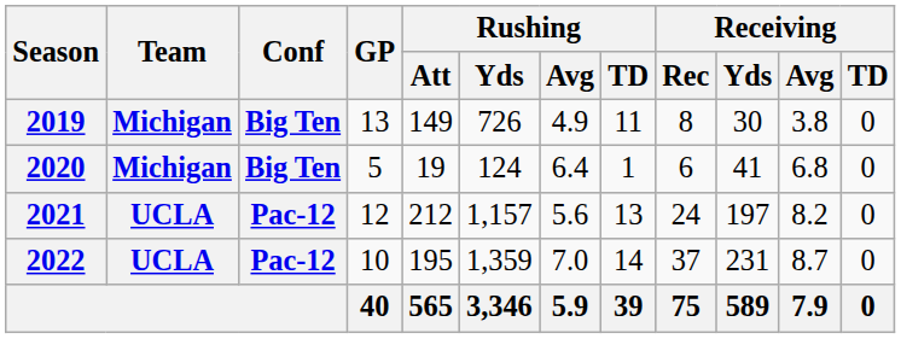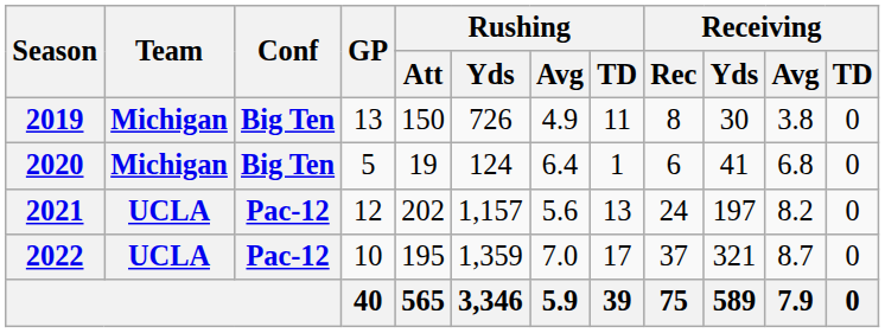2019 | Rushing / Att: 149 -> 150
2021 | Rushing / Att: 212 -> 202
2022 | Rushing / TD: 14 -> 17
2022 | Receiving / Yds: 231 -> 321
